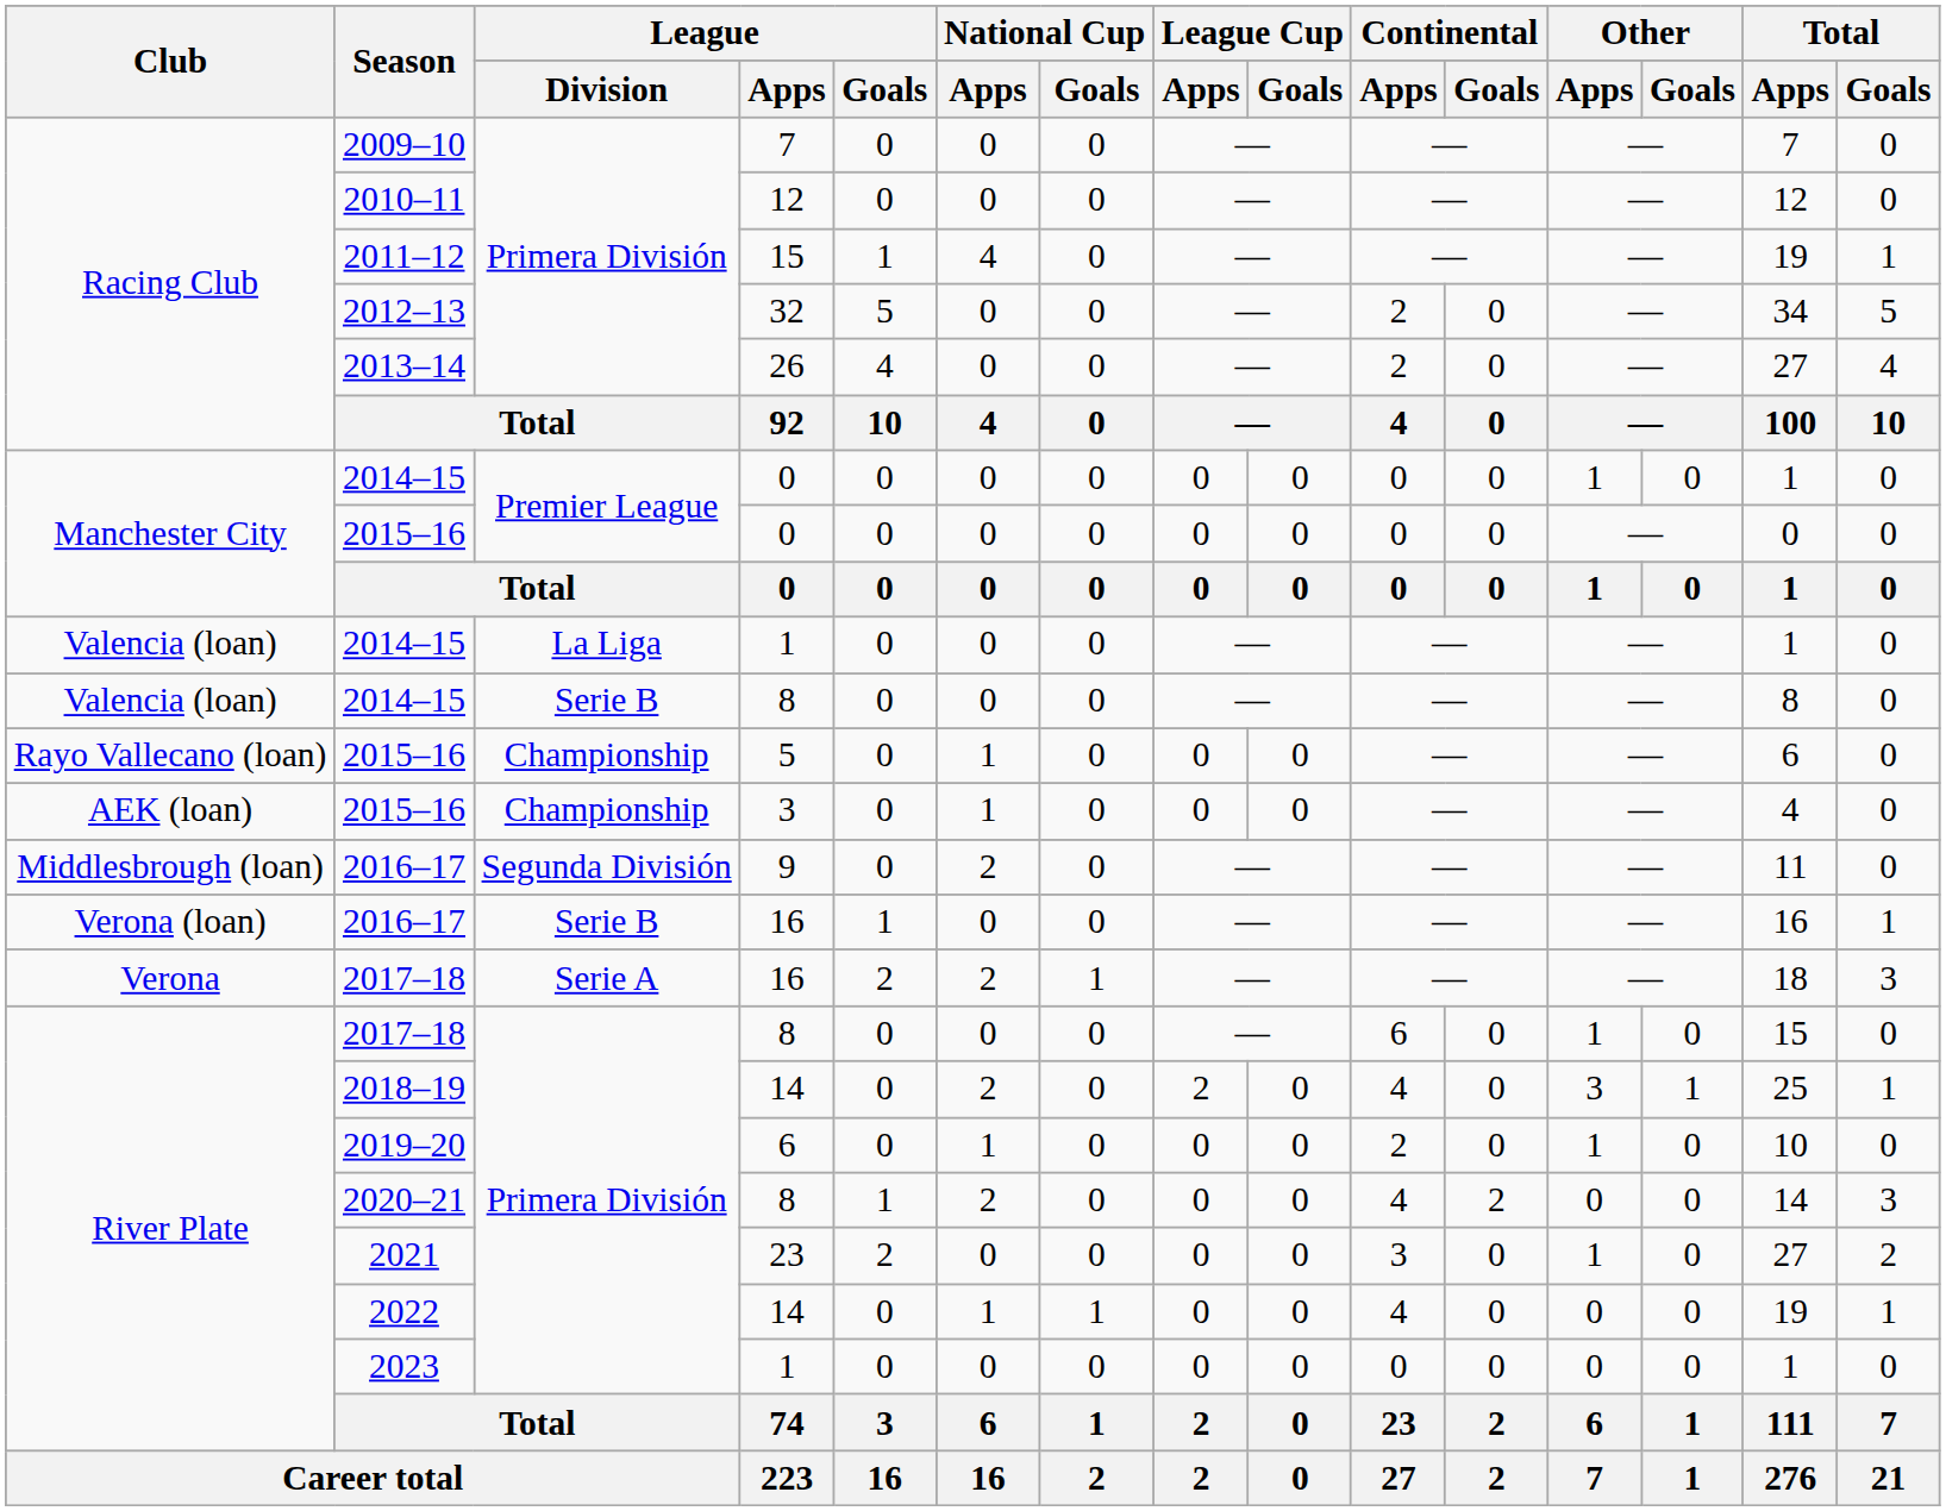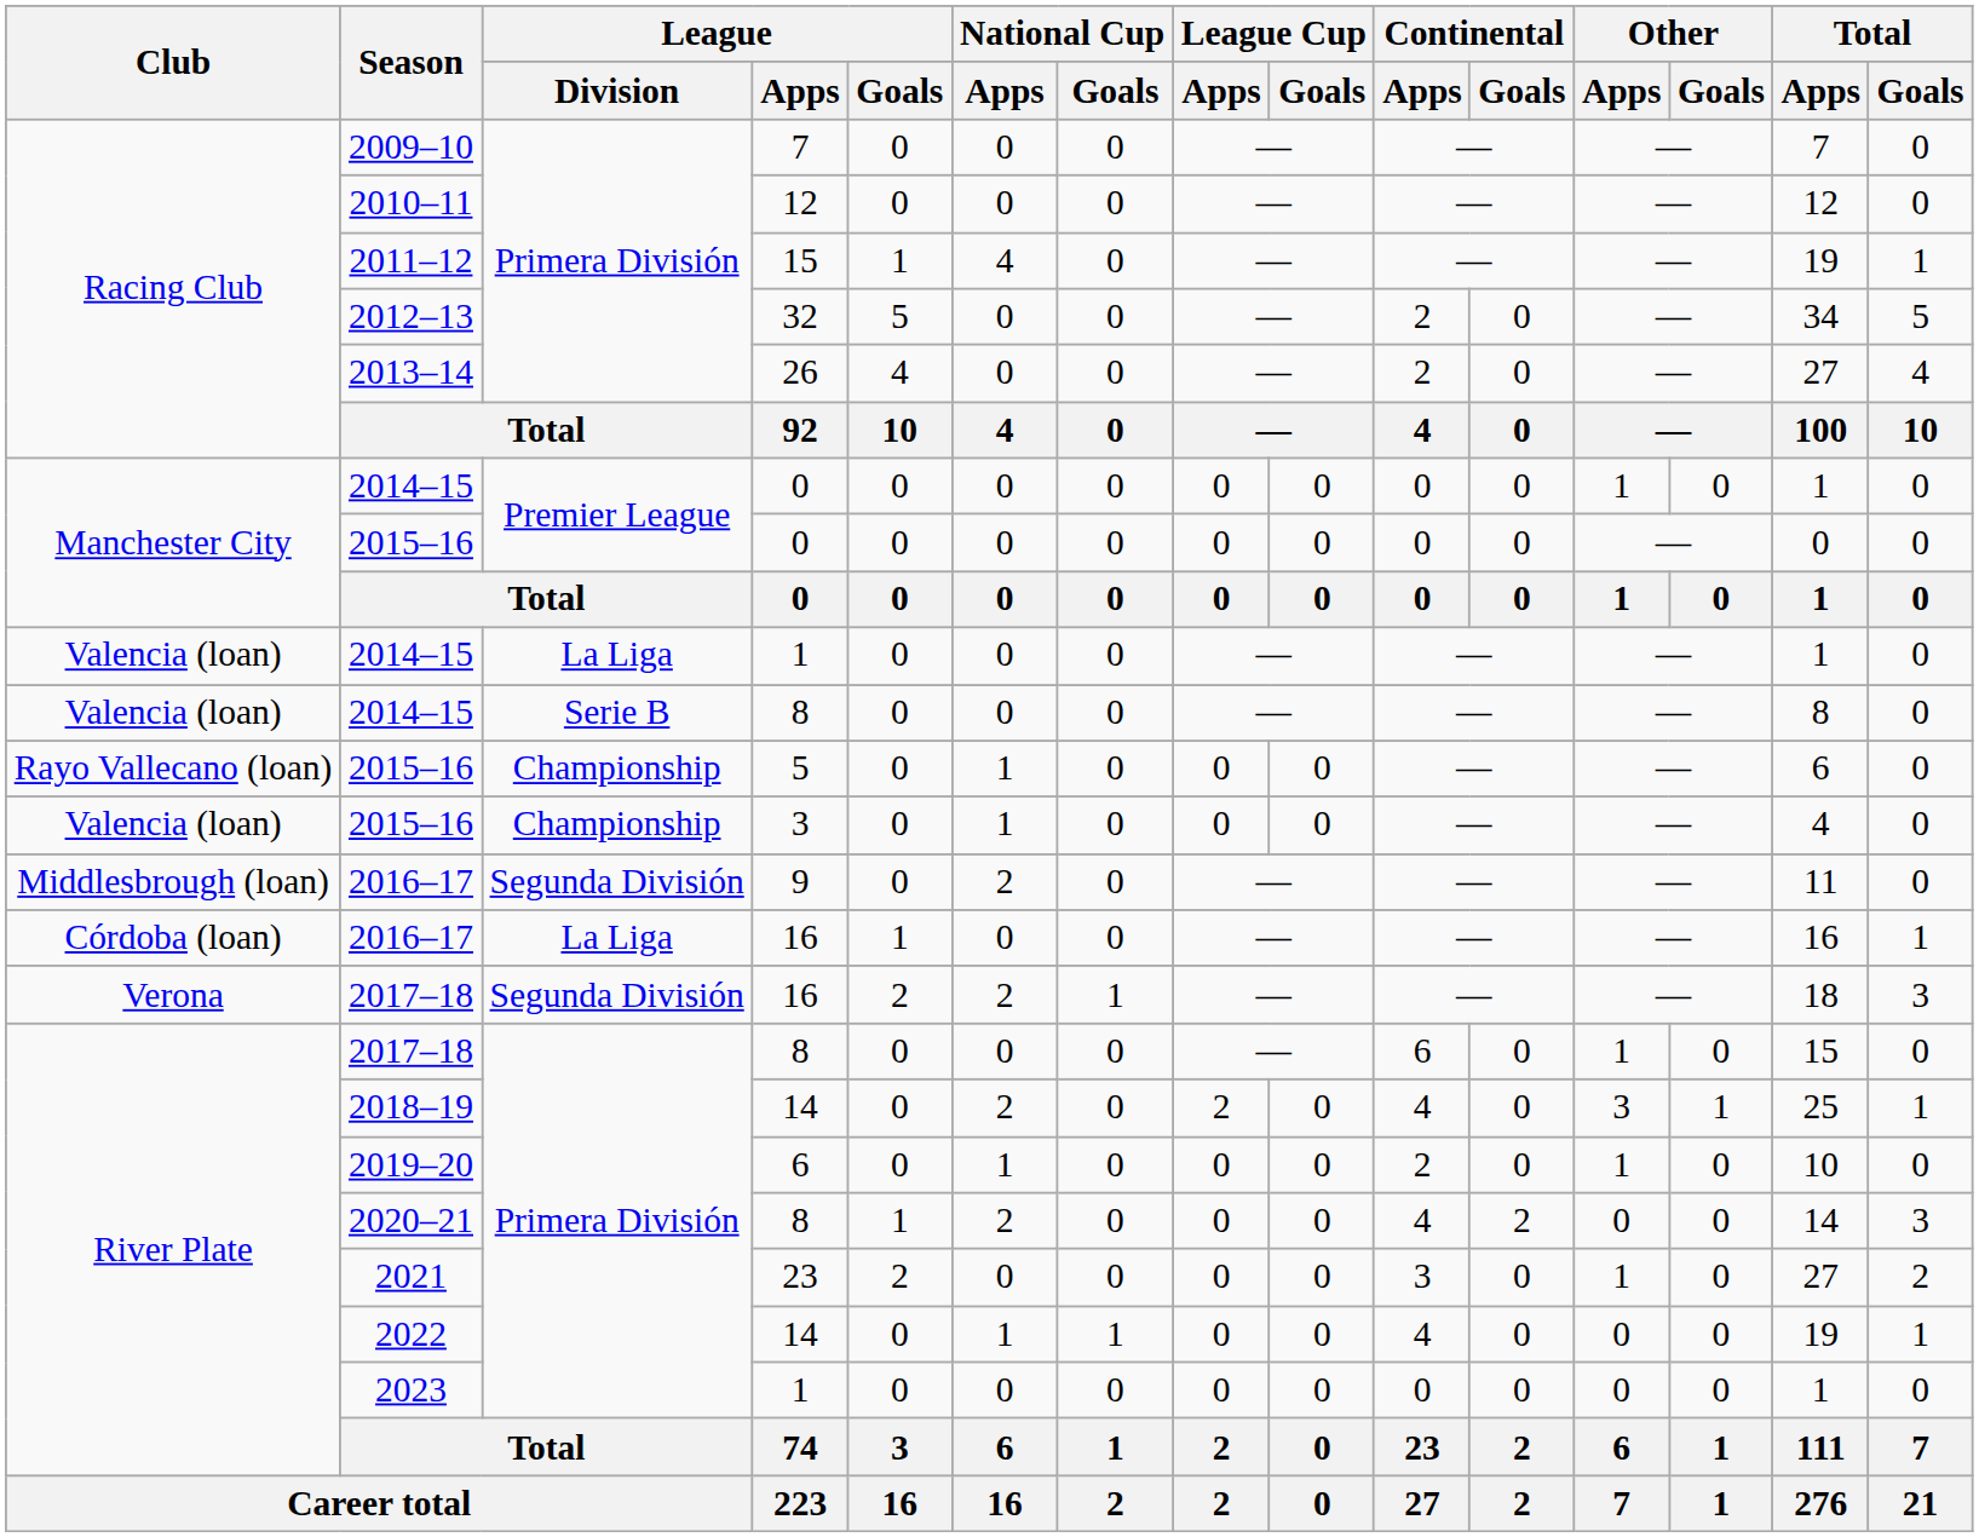2015–16 / 3 | Club: AEK (loan) -> Valencia (loan)
2016–17 / 16 | Club: Verona (loan) -> Córdoba (loan)
2016–17 / 16 | League / Division: Serie B -> La Liga
2017–18 / 16 | League / Division: Serie A -> Segunda División
